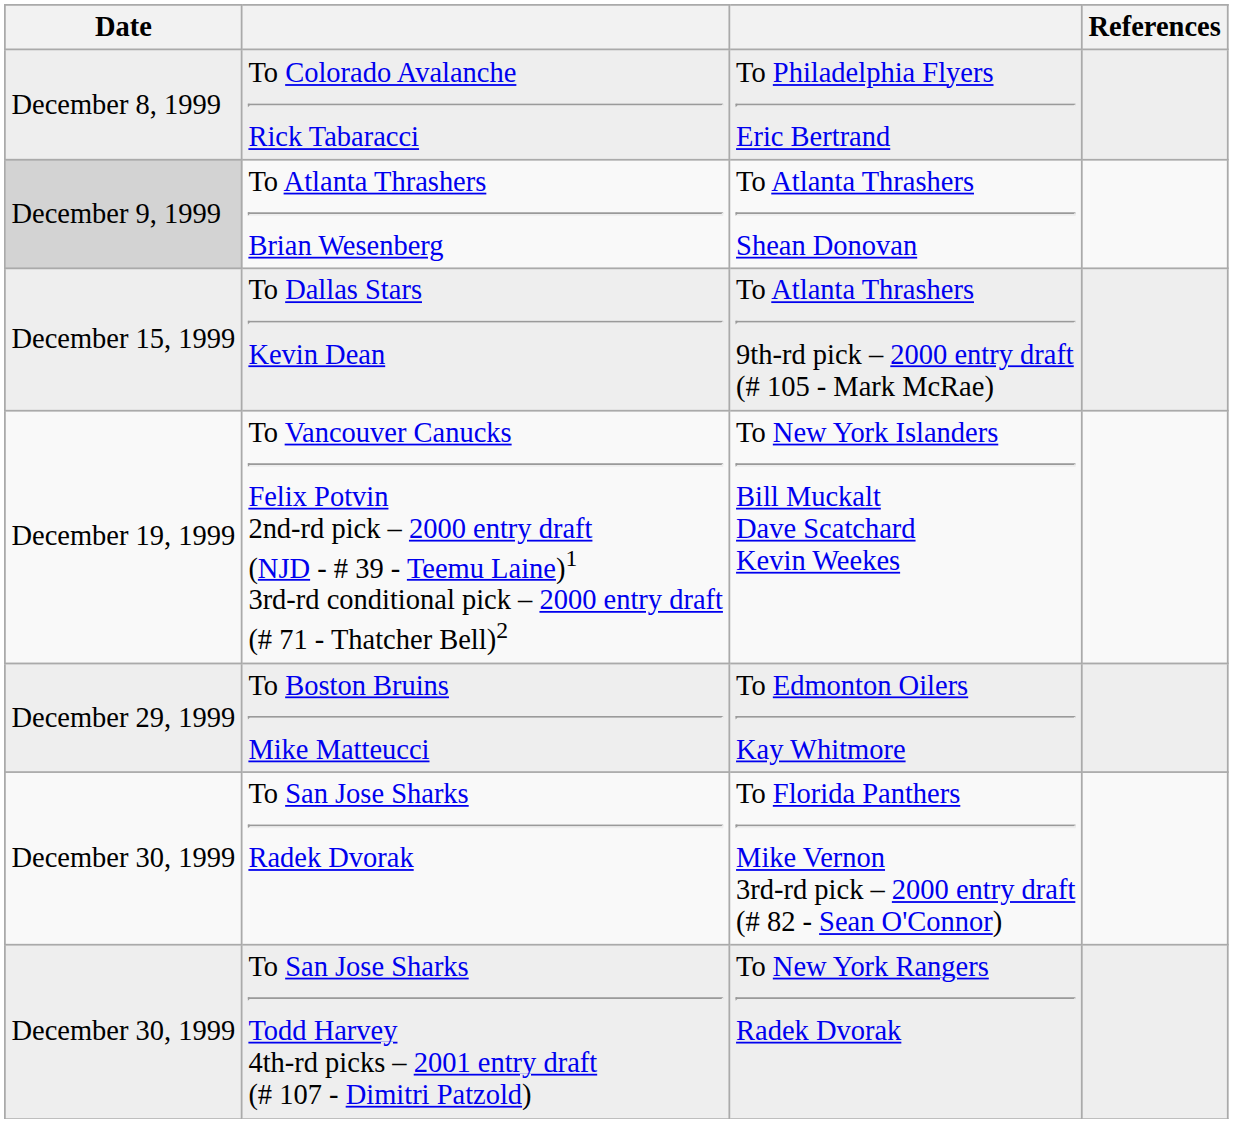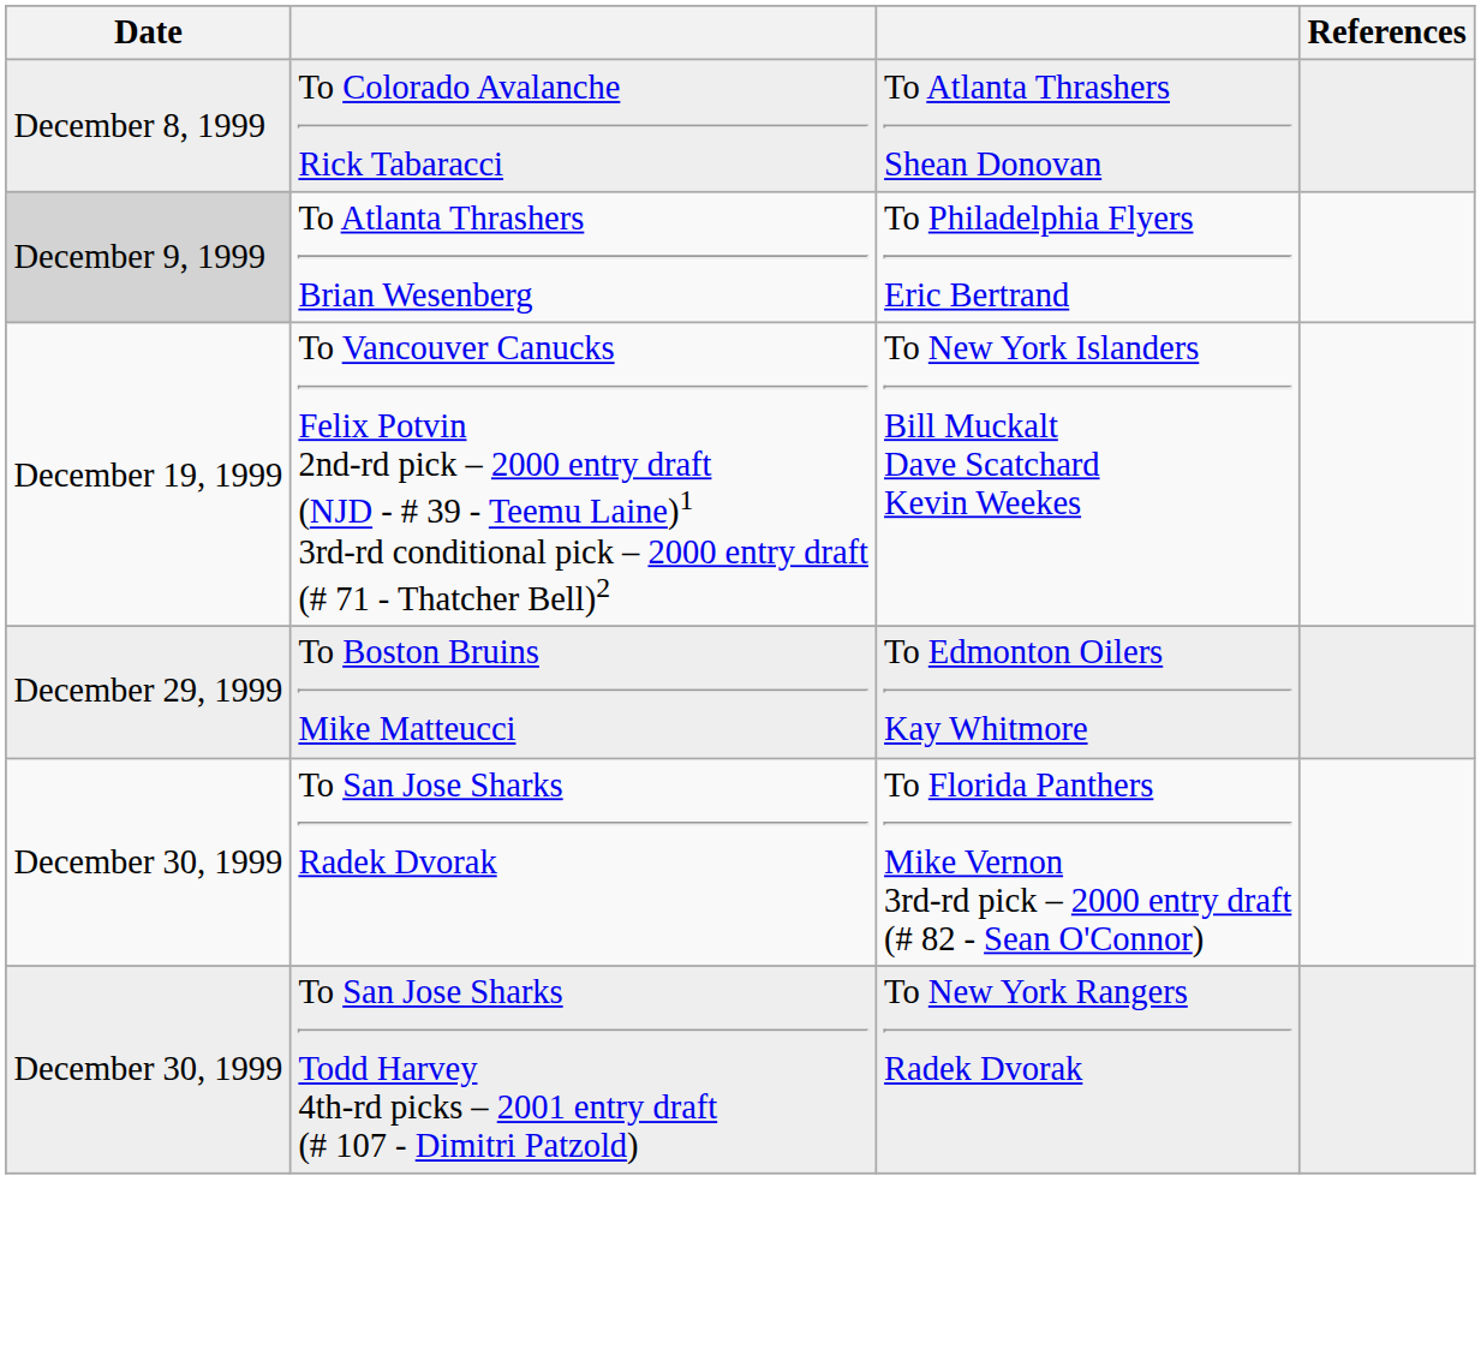To Colorado Avalanche Rick Tabaracci | column 3: To Philadelphia Flyers Eric Bertrand -> To Atlanta Thrashers Shean Donovan
To Atlanta Thrashers Brian Wesenberg | column 3: To Atlanta Thrashers Shean Donovan -> To Philadelphia Flyers Eric Bertrand
- row: December 15, 1999 | To Dallas Stars Kevin Dean | To Atlanta Thrashers 9th-rd pick – 2000 entry draft (# 105 - Mark McRae)
